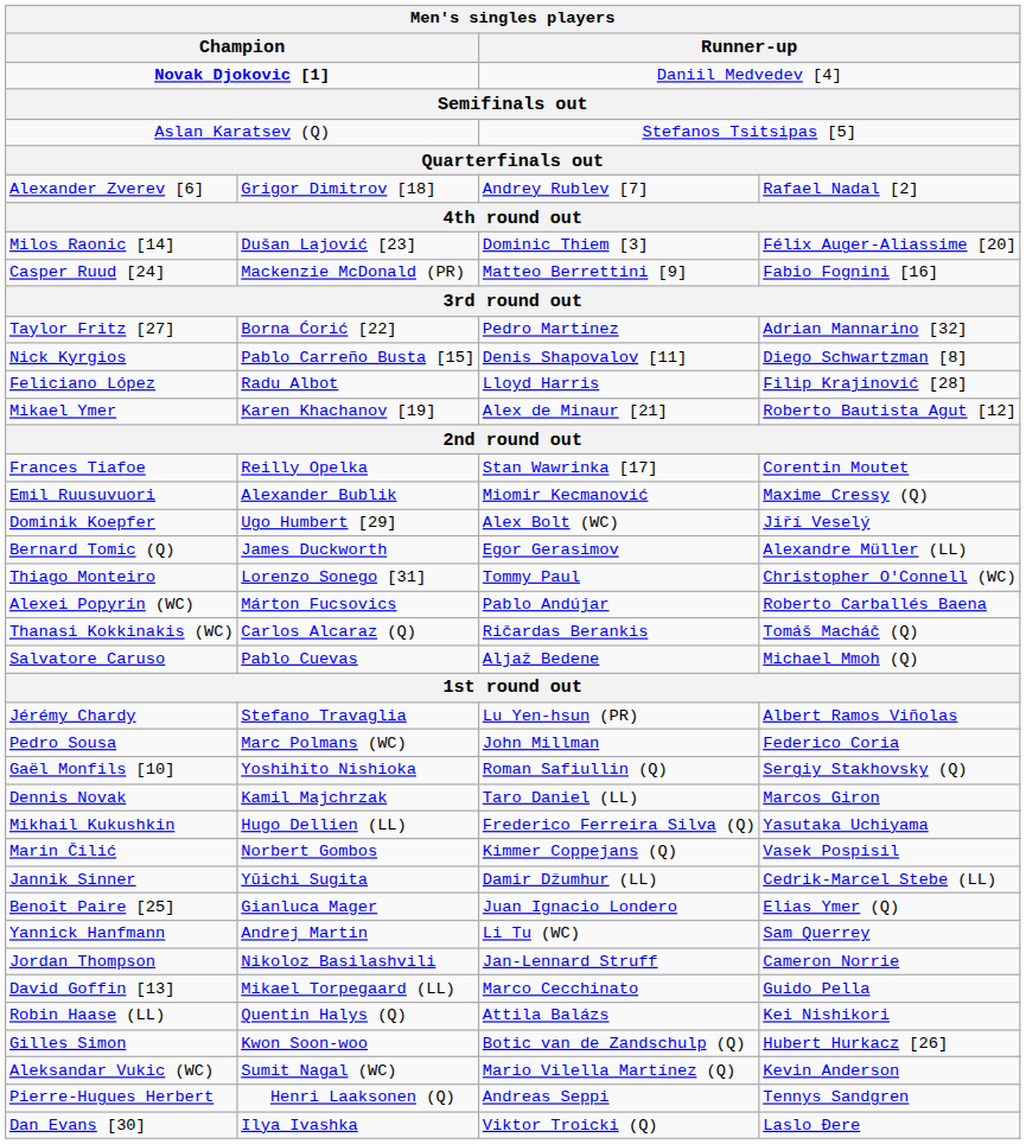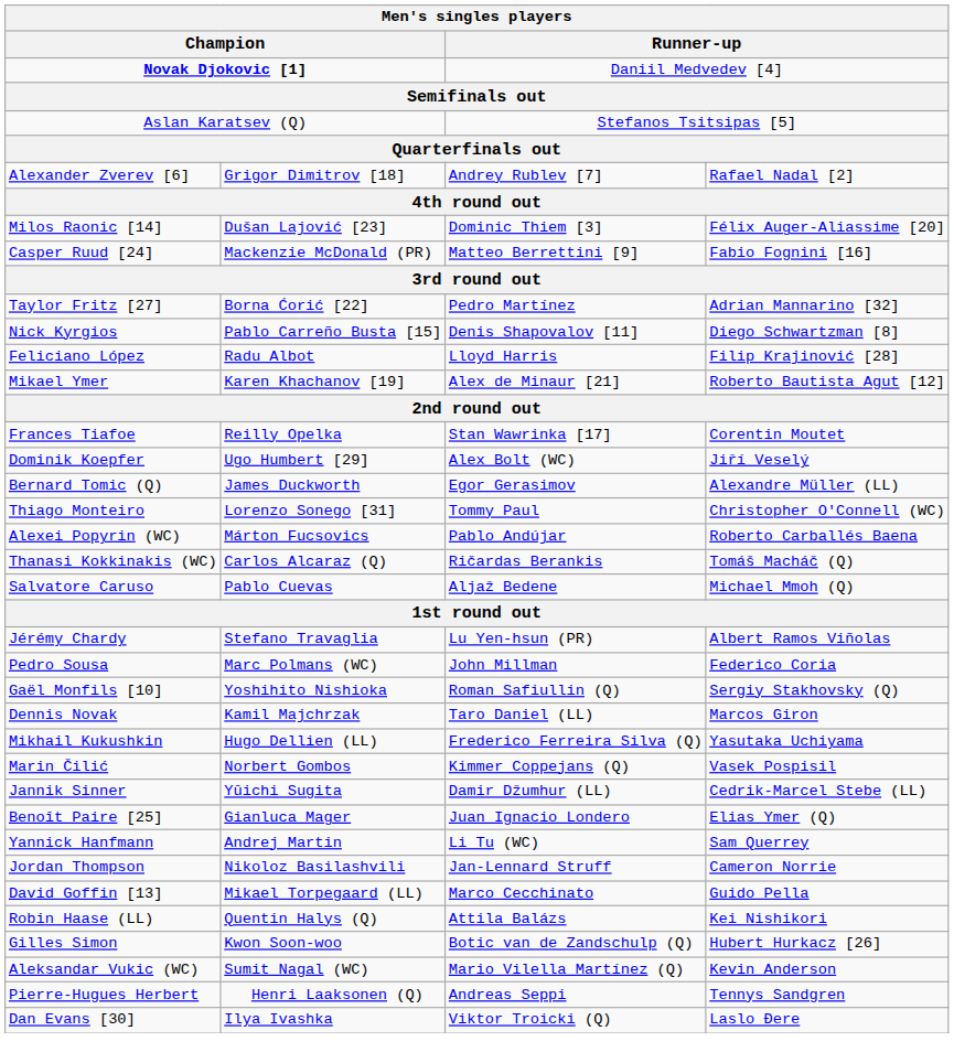- row: Emil Ruusuvuori | Alexander Bublik | Miomir Kecmanović | Maxime Cressy (Q)
